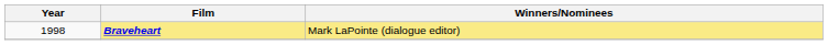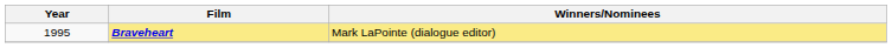Braveheart | Year: 1998 -> 1995
